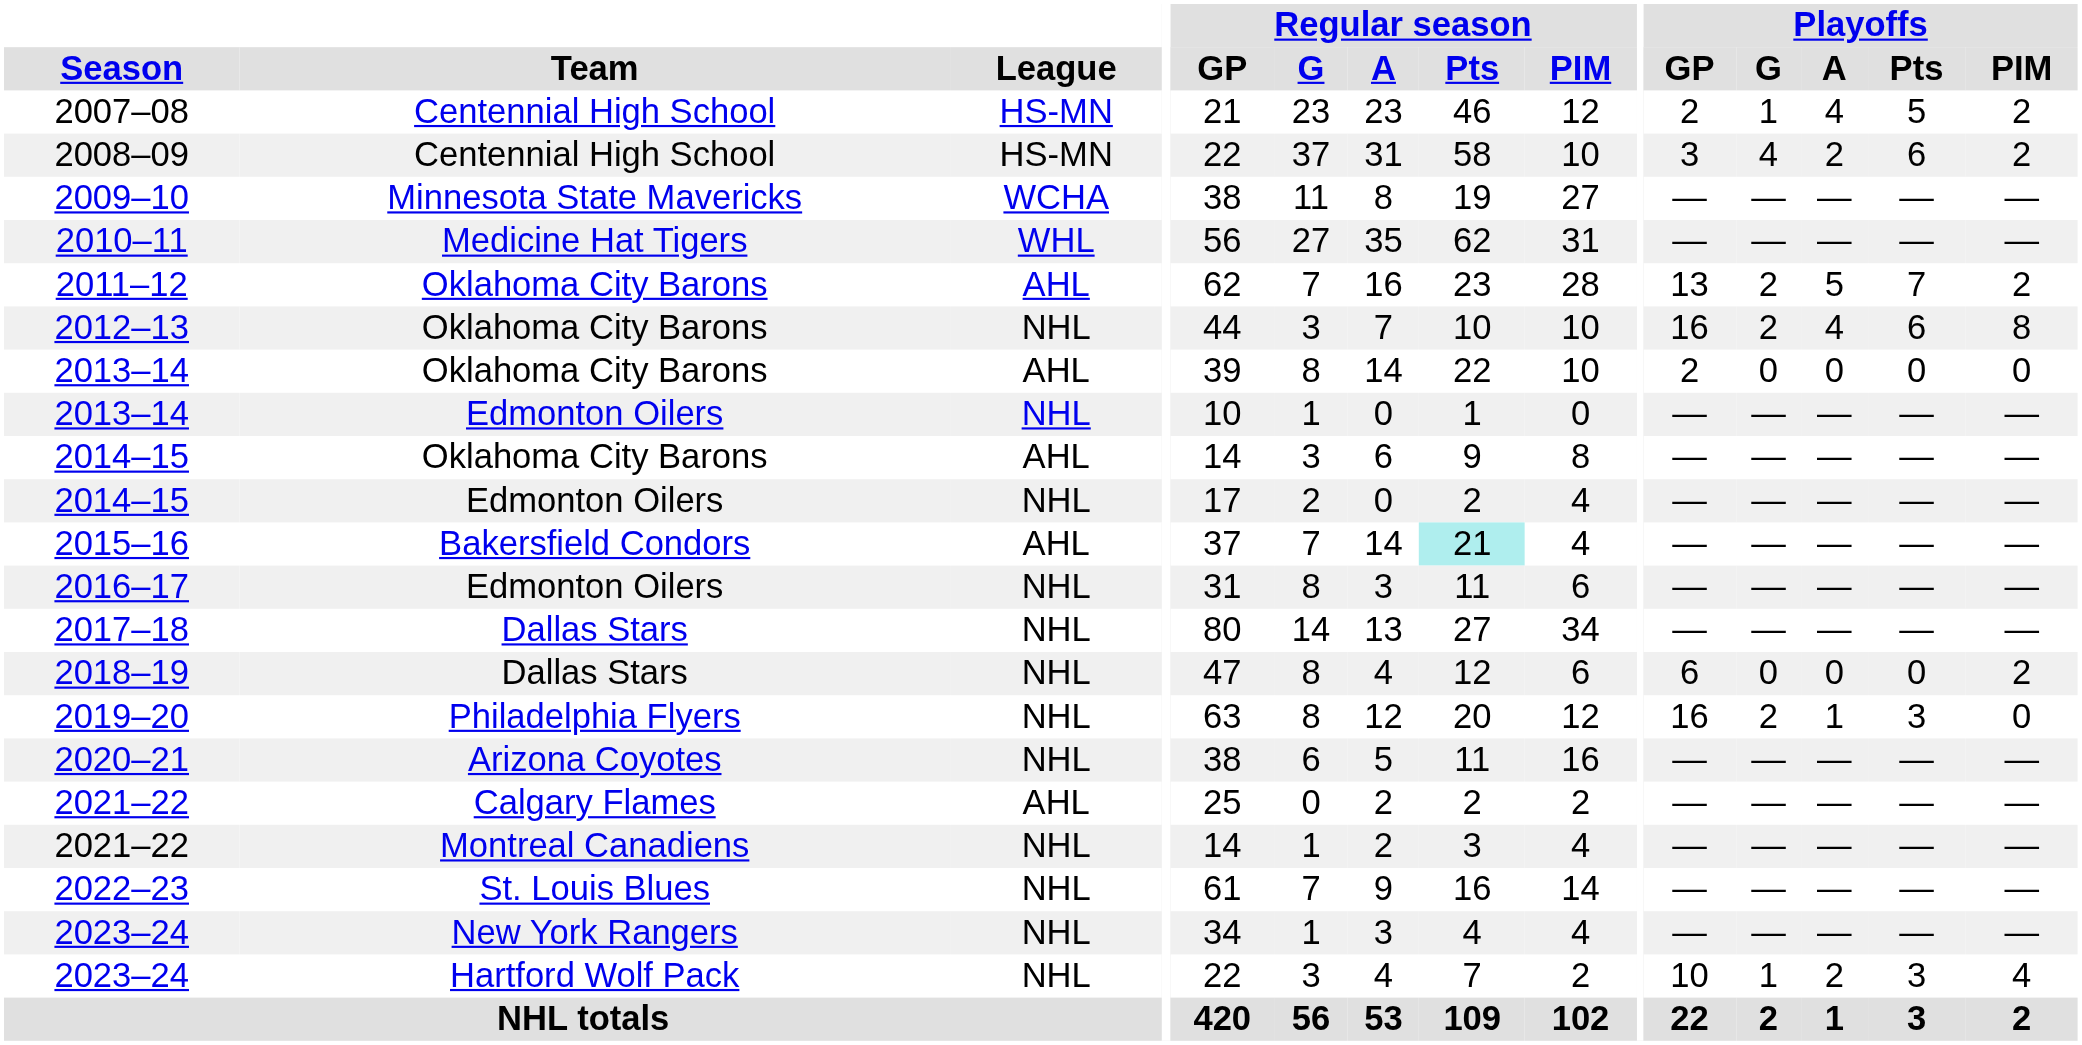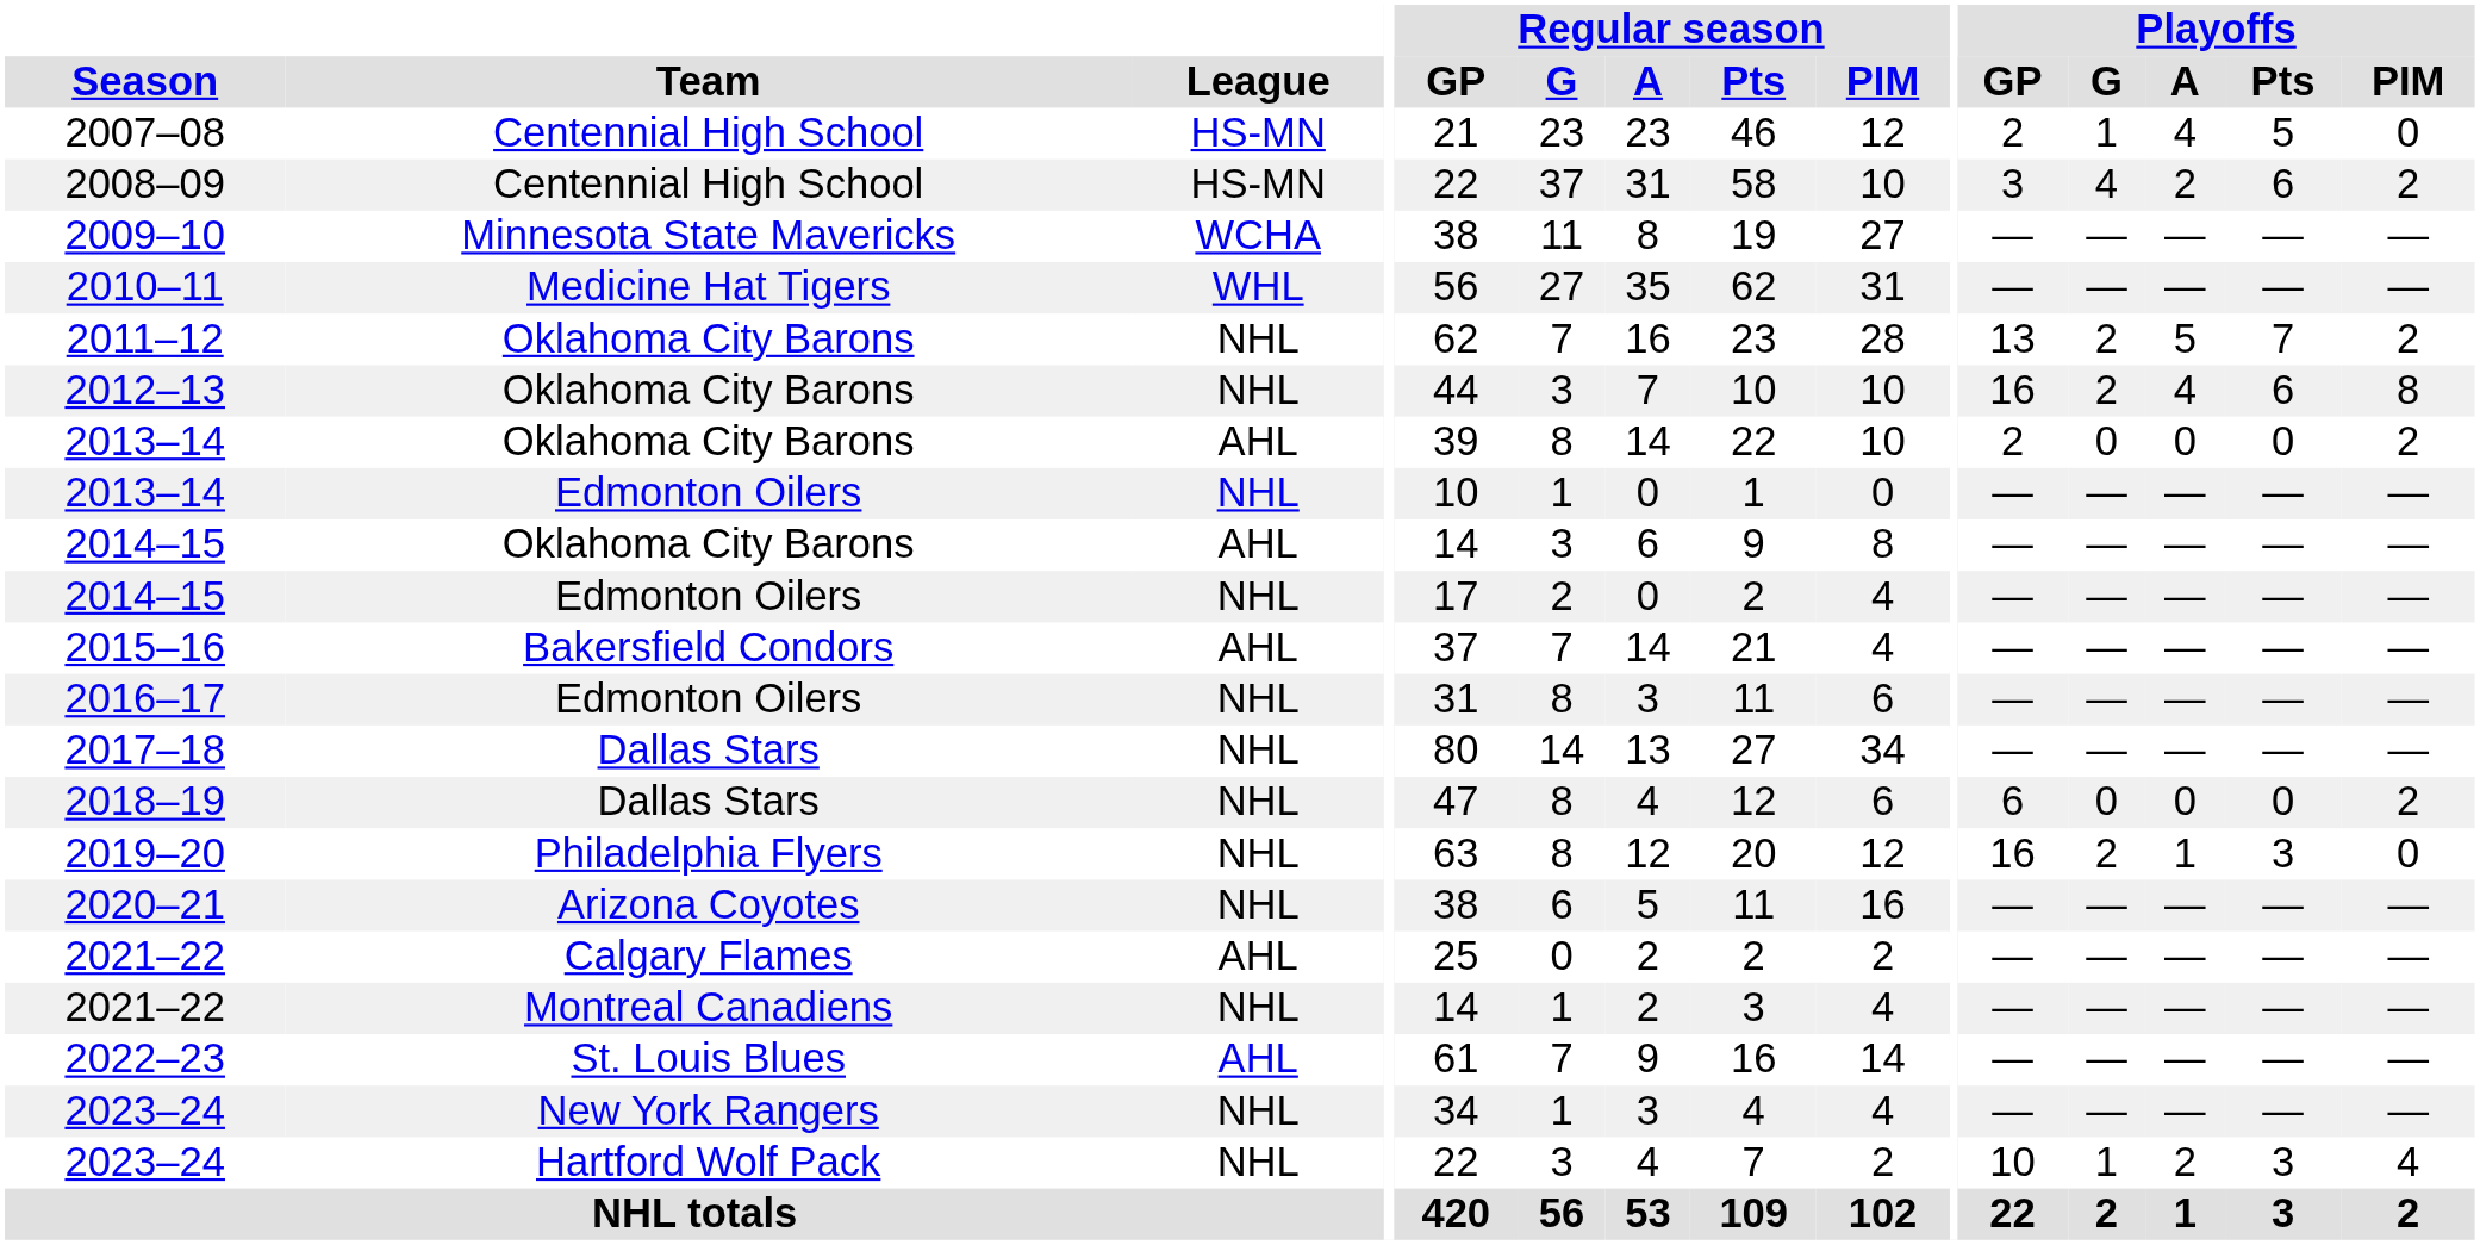2007–08 | Playoffs / PIM: 2 -> 0
2011–12 | League: AHL -> NHL
2013–14 / Oklahoma City Barons | Playoffs / PIM: 0 -> 2
2015–16 | Regular season / Pts: paleturquoise background -> no background
2022–23 | League: NHL -> AHL
